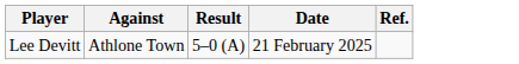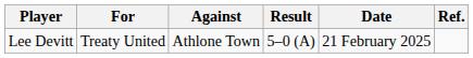+ column: For | Treaty United
